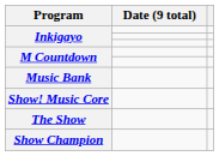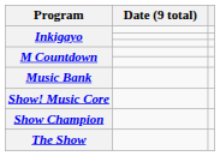rows swapped: Show Champion <-> The Show
